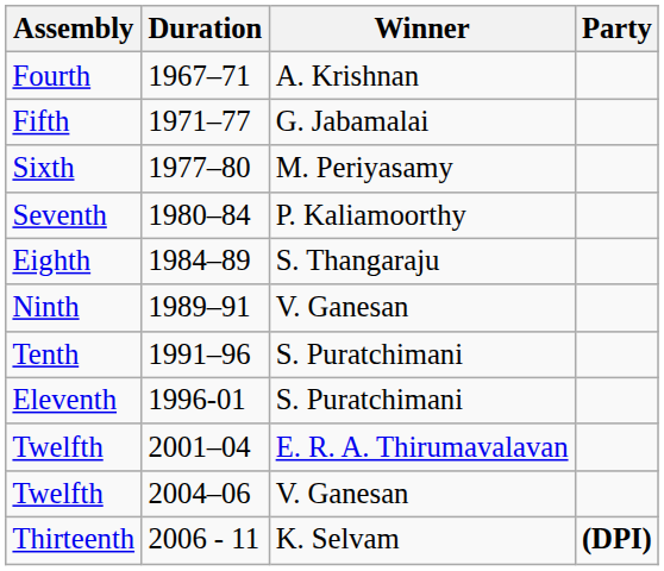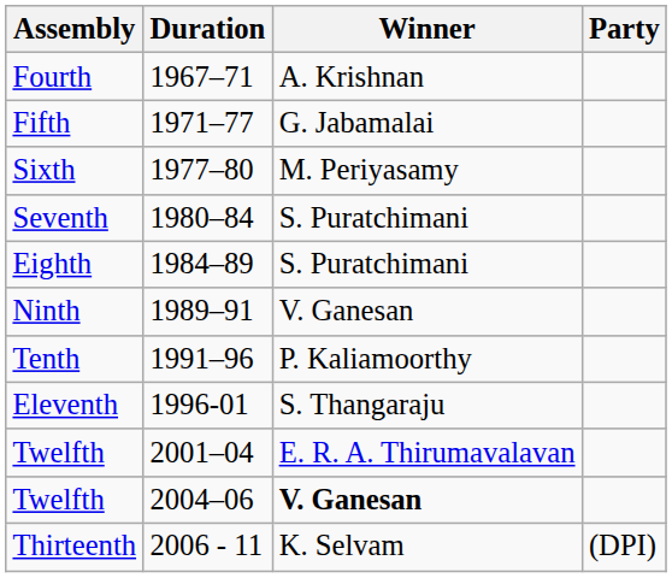Seventh | Winner: P. Kaliamoorthy -> S. Puratchimani
Eighth | Winner: S. Thangaraju -> S. Puratchimani
Tenth | Winner: S. Puratchimani -> P. Kaliamoorthy
Eleventh | Winner: S. Puratchimani -> S. Thangaraju
Twelfth / 2004–06 | Winner: normal -> bold
Thirteenth | column 4: bold -> normal
